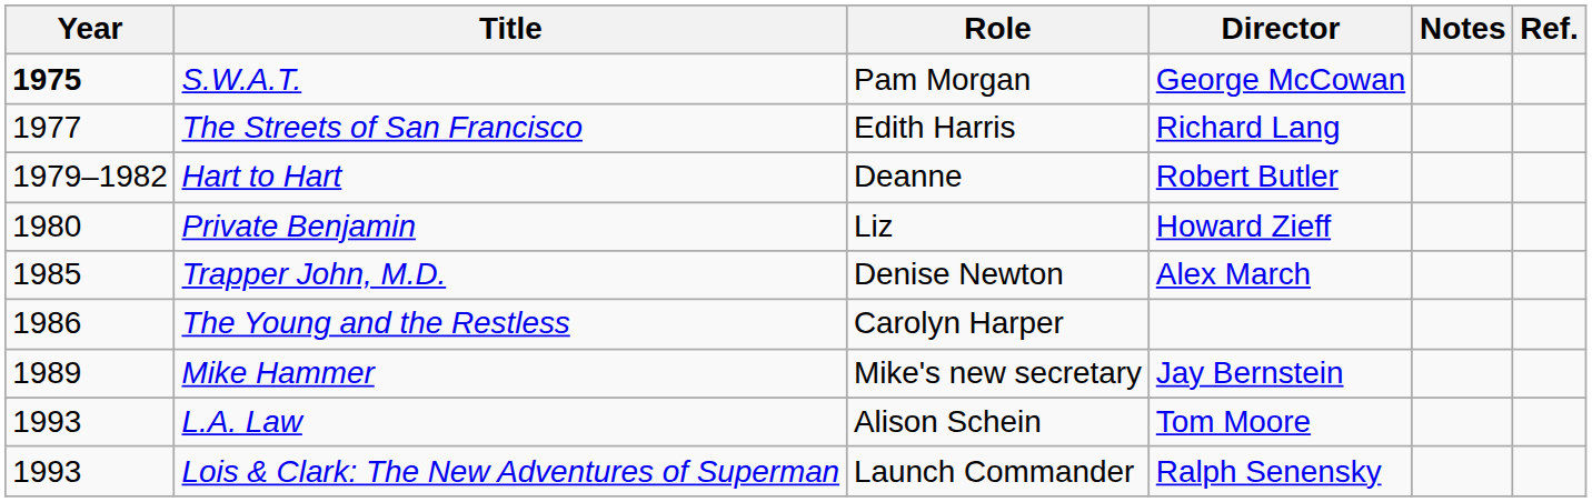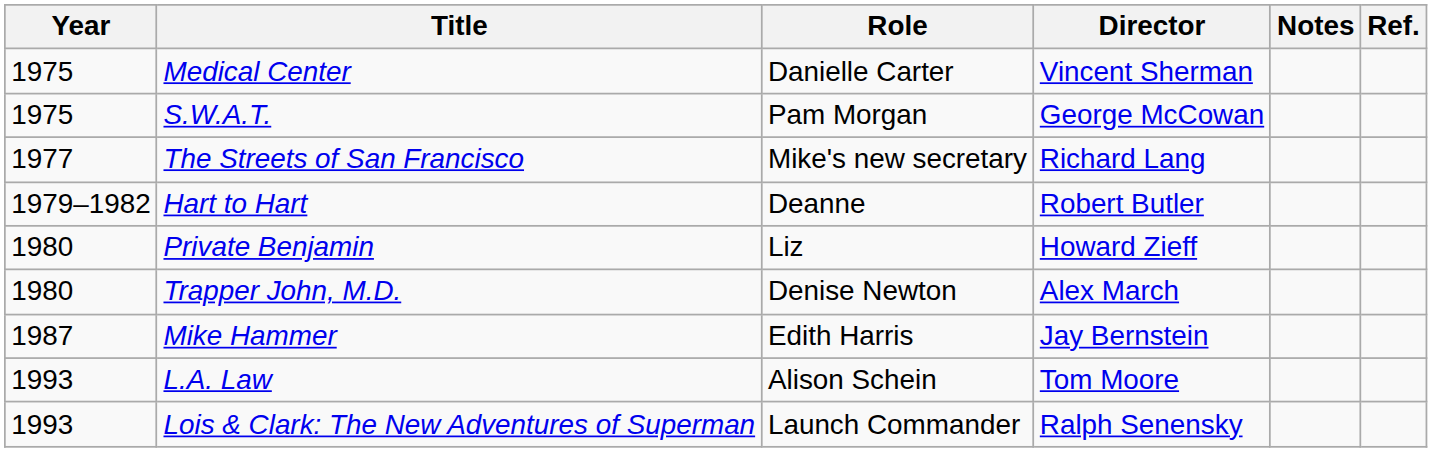+ row: 1975 | Medical Center | Danielle Carter | Vincent Sherman
S.W.A.T. | Year: bold -> normal
The Streets of San Francisco | Role: Edith Harris -> Mike's new secretary
Trapper John, M.D. | Year: 1985 -> 1980
- row: 1986 | The Young and the Restless | Carolyn Harper
Mike Hammer | Year: 1989 -> 1987
Mike Hammer | Role: Mike's new secretary -> Edith Harris
